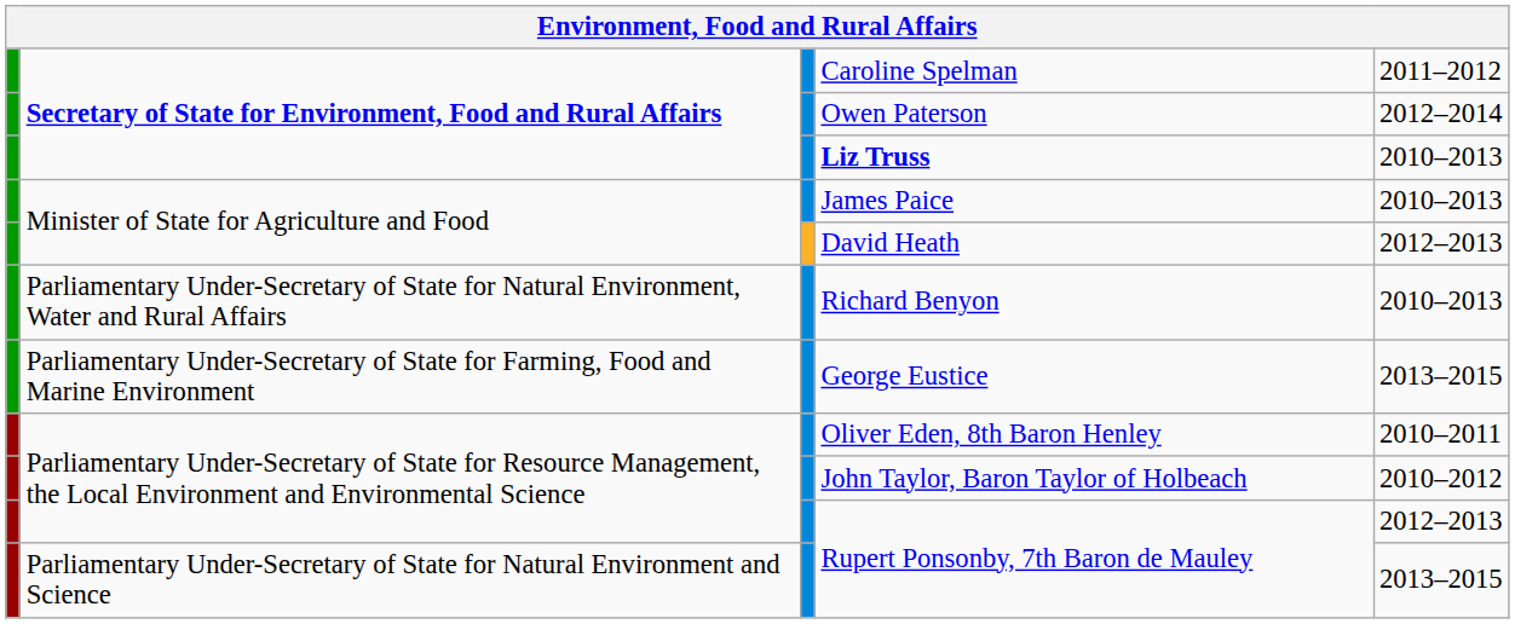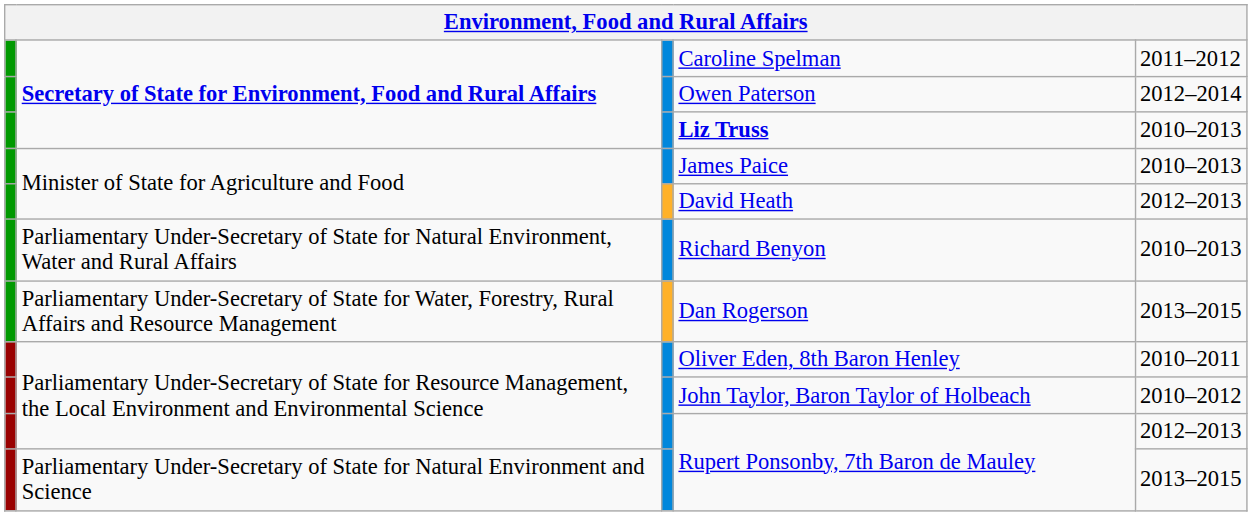- row: Parliamentary Under-Secretary of State for Farming, Food and Marine Environment | George Eustice | 2013–2015
+ row: Parliamentary Under-Secretary of State for Water, Forestry, Rural Affairs and Resource Management | Dan Rogerson | 2013–2015
